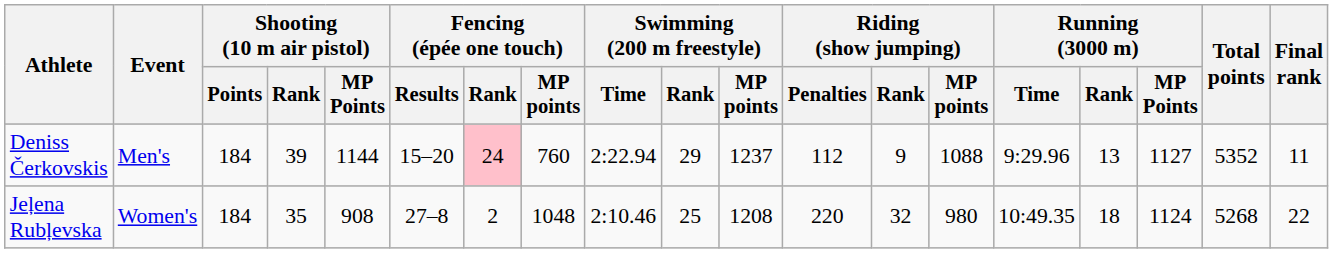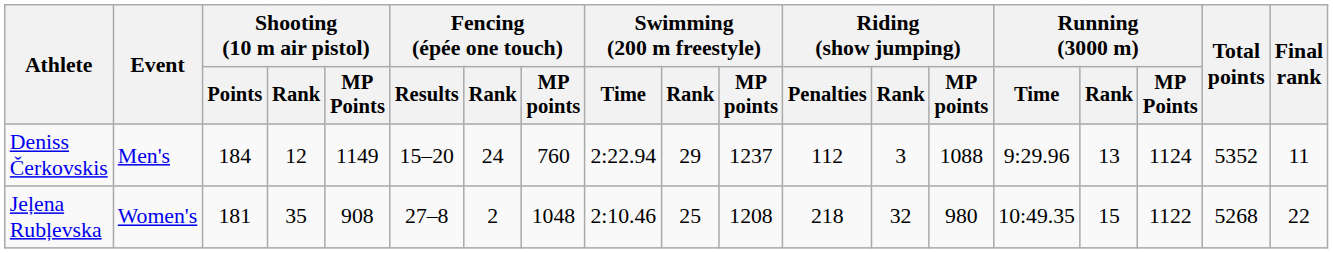Deniss Čerkovskis | Shooting (10 m air pistol) / Rank: 39 -> 12
Deniss Čerkovskis | Shooting (10 m air pistol) / MP Points: 1144 -> 1149
Deniss Čerkovskis | Fencing (épée one touch) / Rank: pink background -> no background
Deniss Čerkovskis | Riding (show jumping) / Rank: 9 -> 3
Deniss Čerkovskis | Running (3000 m) / MP Points: 1127 -> 1124
Jeļena Rubļevska | Shooting (10 m air pistol) / Points: 184 -> 181
Jeļena Rubļevska | Riding (show jumping) / Penalties: 220 -> 218
Jeļena Rubļevska | Running (3000 m) / Rank: 18 -> 15
Jeļena Rubļevska | Running (3000 m) / MP Points: 1124 -> 1122
